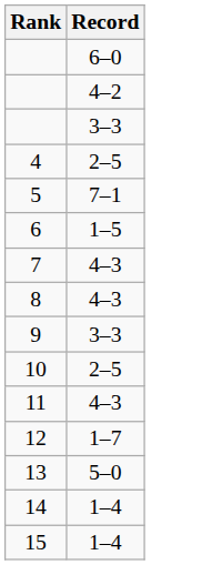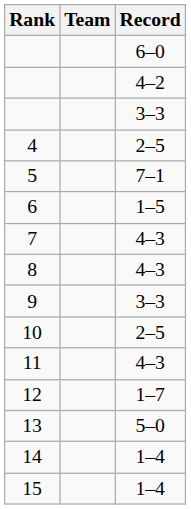+ column: Team
